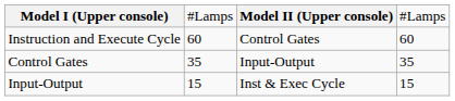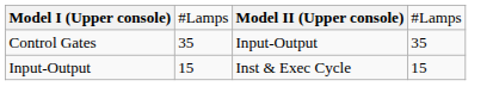- row: Instruction and Execute Cycle | 60 | Control Gates | 60
